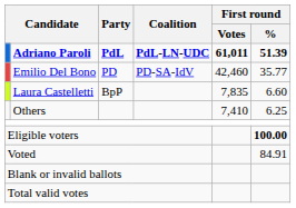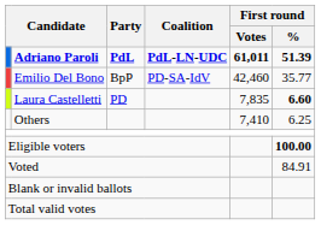Emilio Del Bono | Party: PD -> BpP
Laura Castelletti | Party: BpP -> PD
Laura Castelletti | First round / %: normal -> bold
